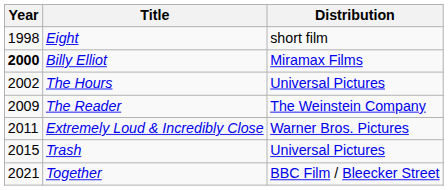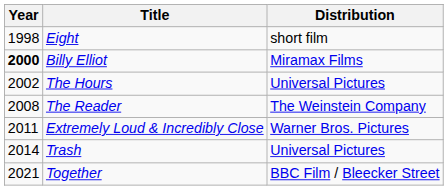The Reader | Year: 2009 -> 2008
Trash | Year: 2015 -> 2014
